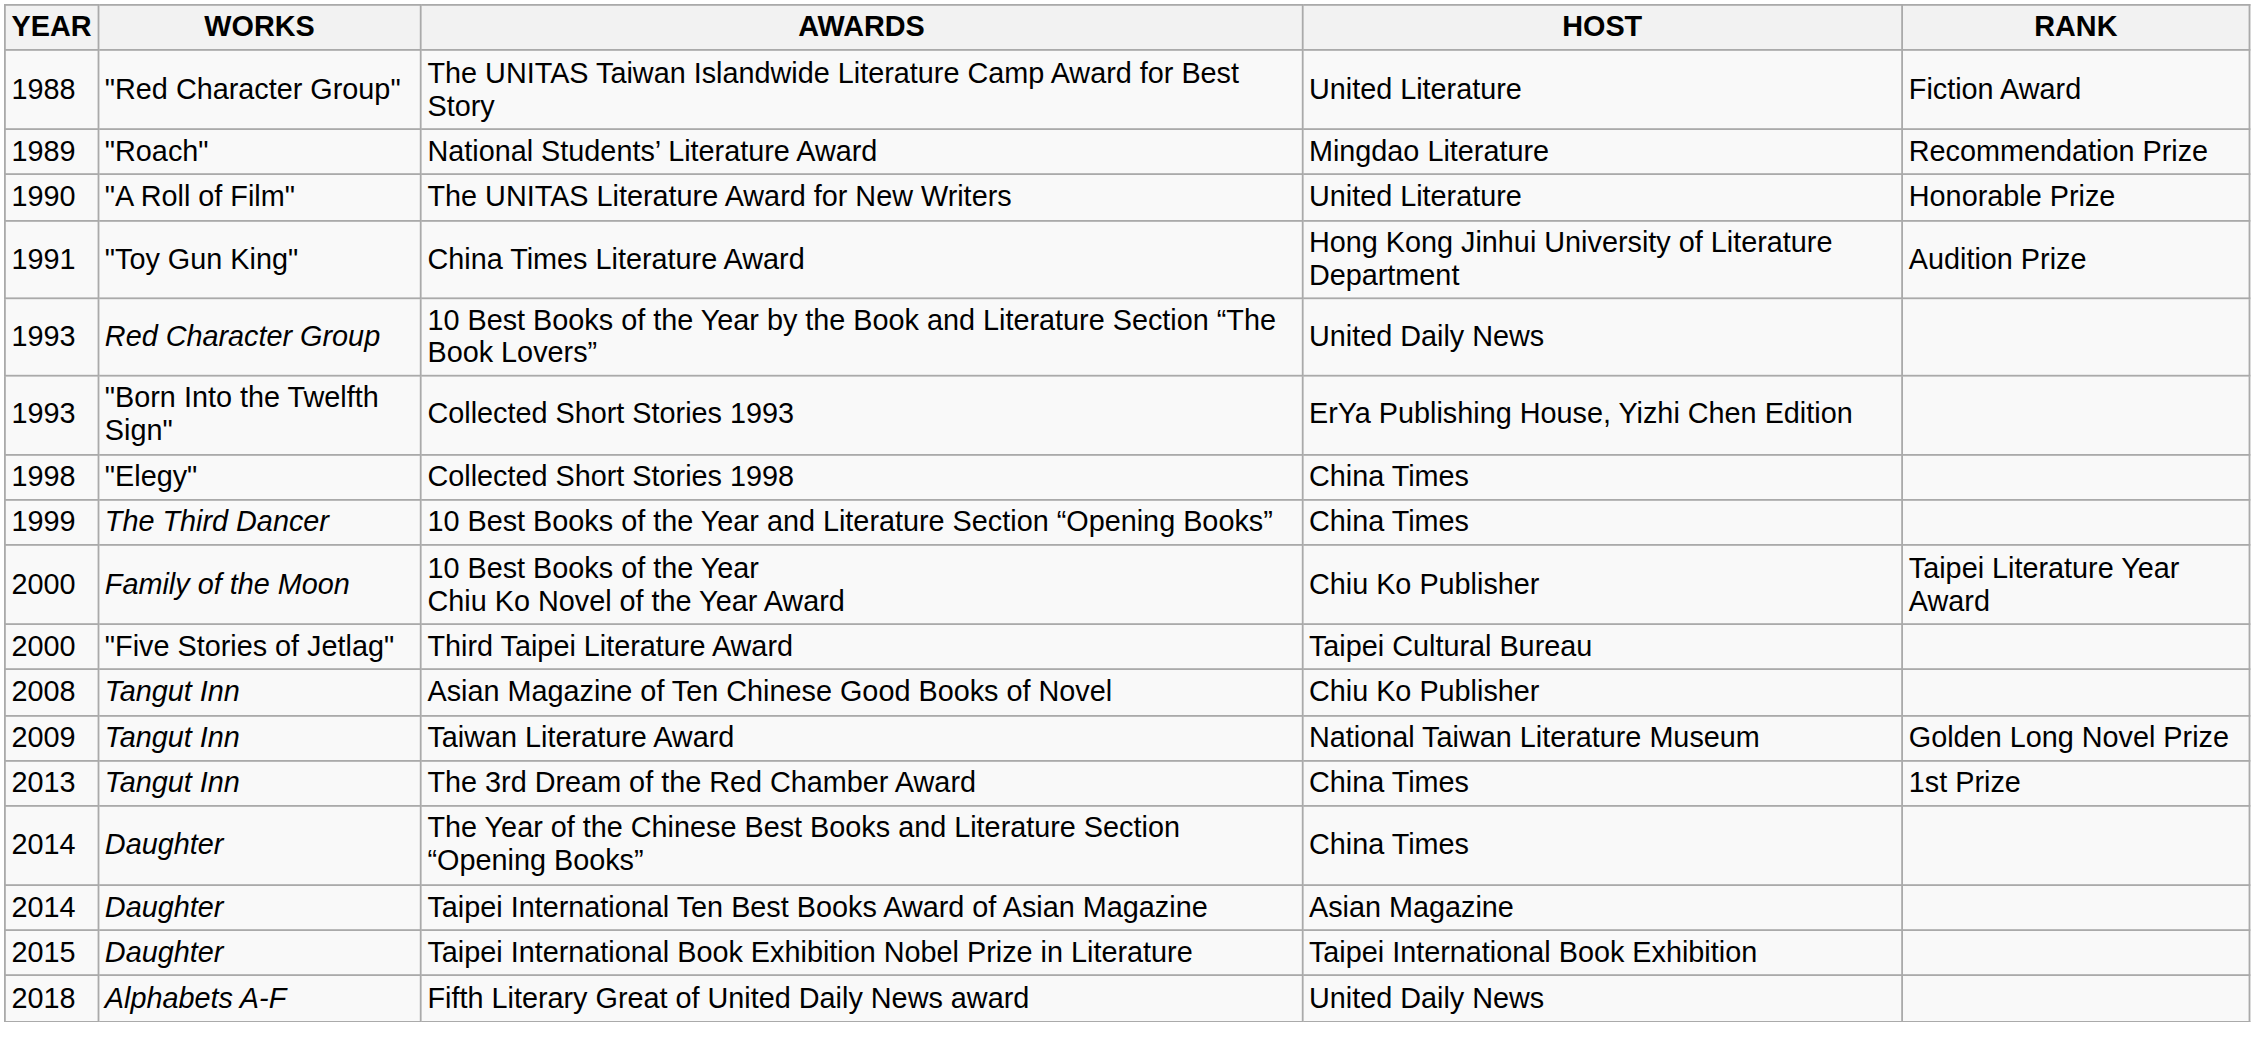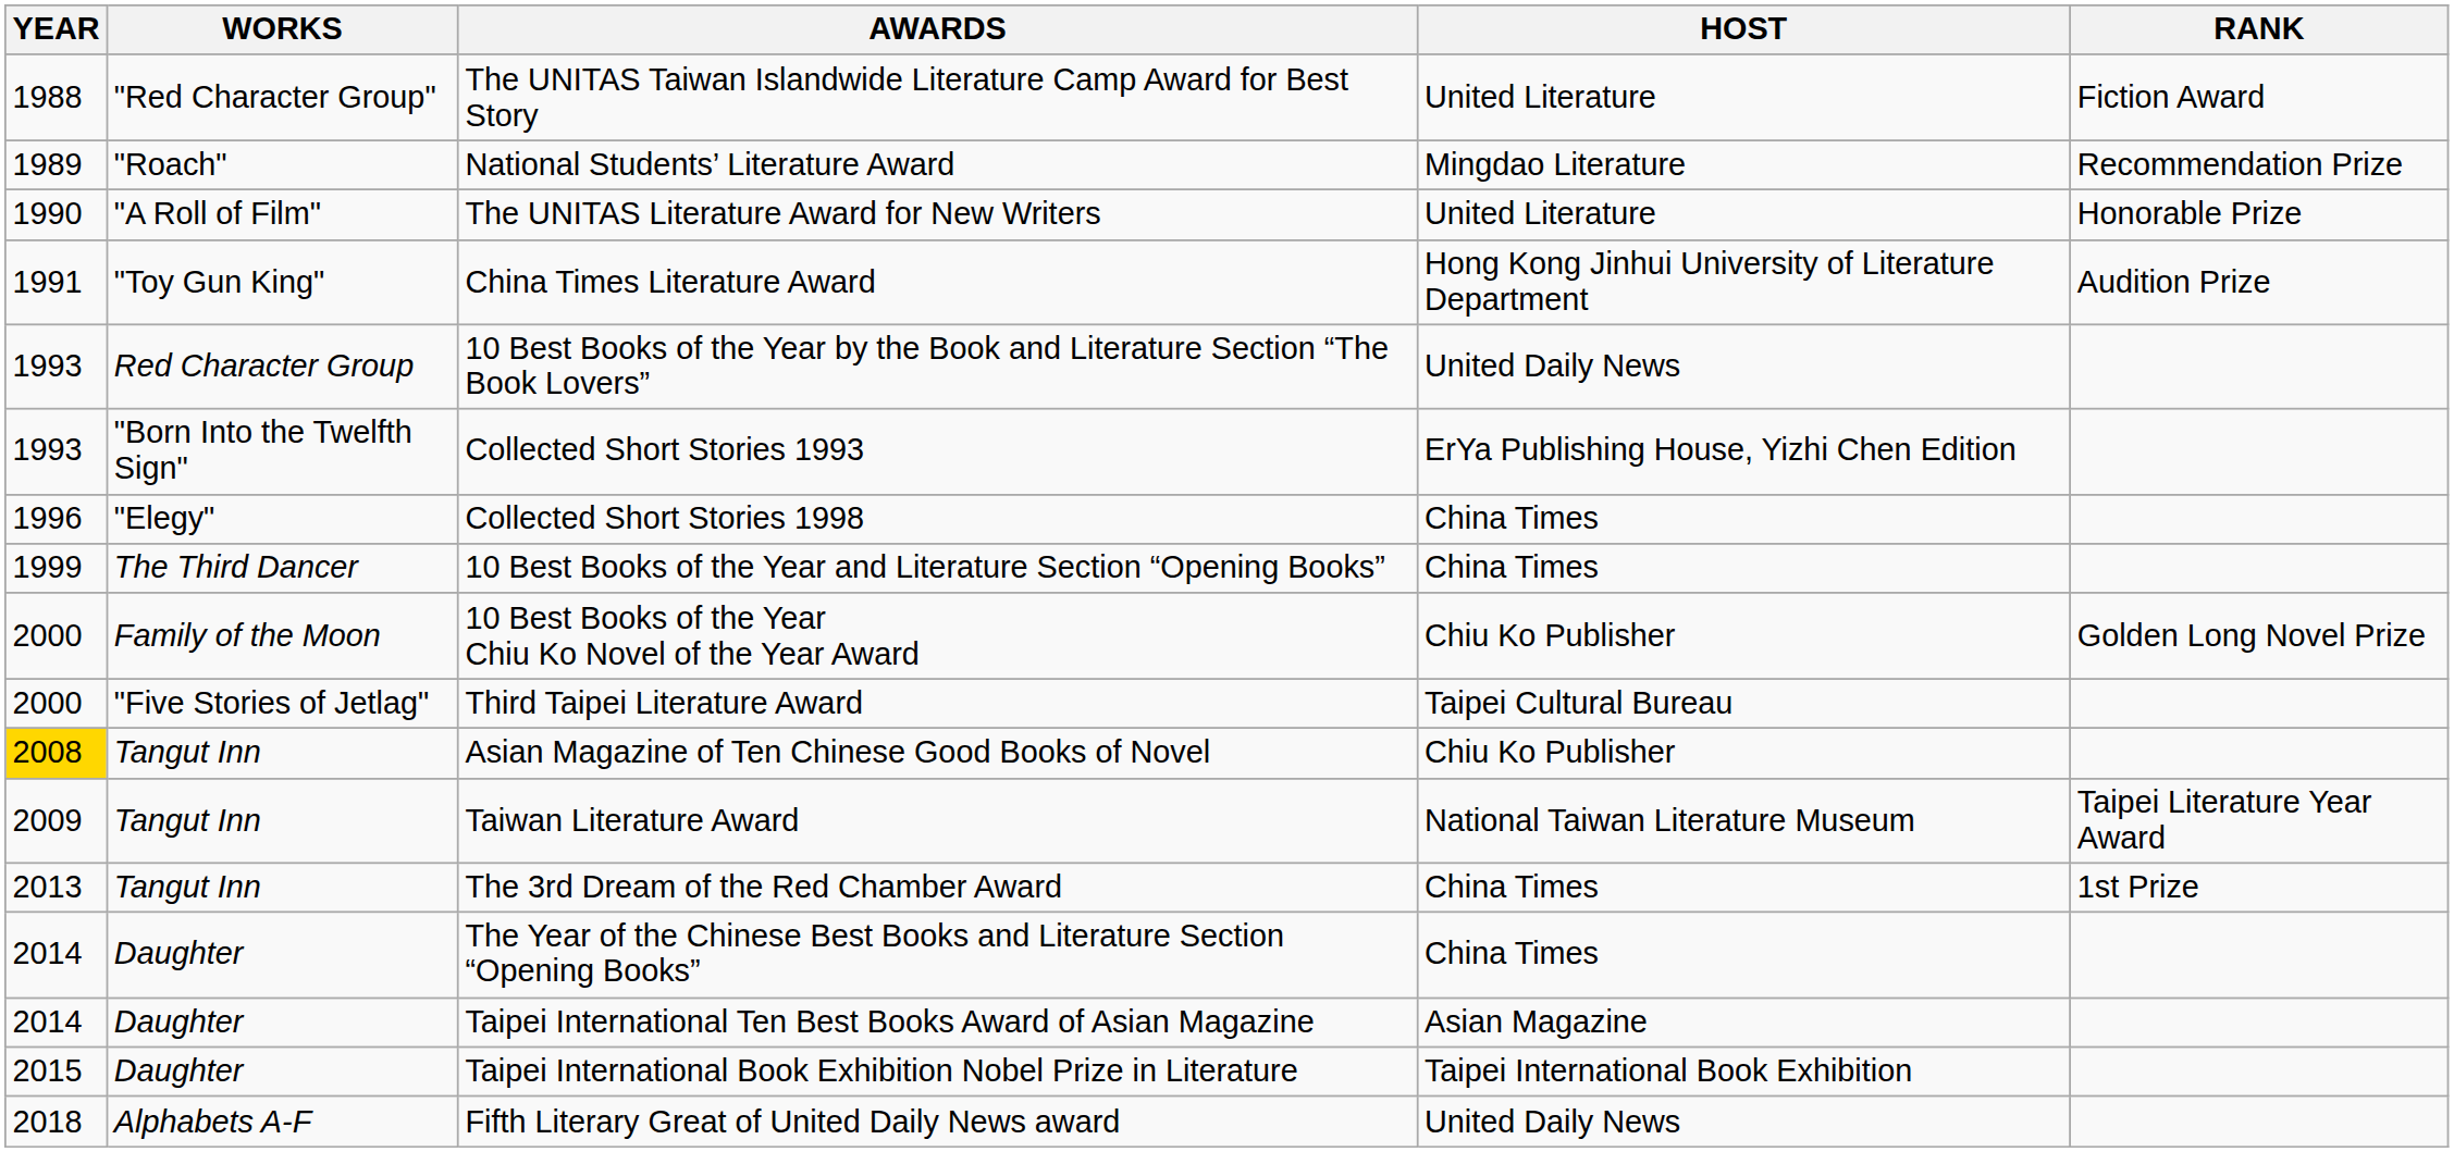Collected Short Stories 1998 | YEAR: 1998 -> 1996
10 Best Books of the Year Chiu Ko Novel of the Year Award | RANK: Taipei Literature Year Award -> Golden Long Novel Prize
Asian Magazine of Ten Chinese Good Books of Novel | YEAR: no background -> gold background
Taiwan Literature Award | RANK: Golden Long Novel Prize -> Taipei Literature Year Award
